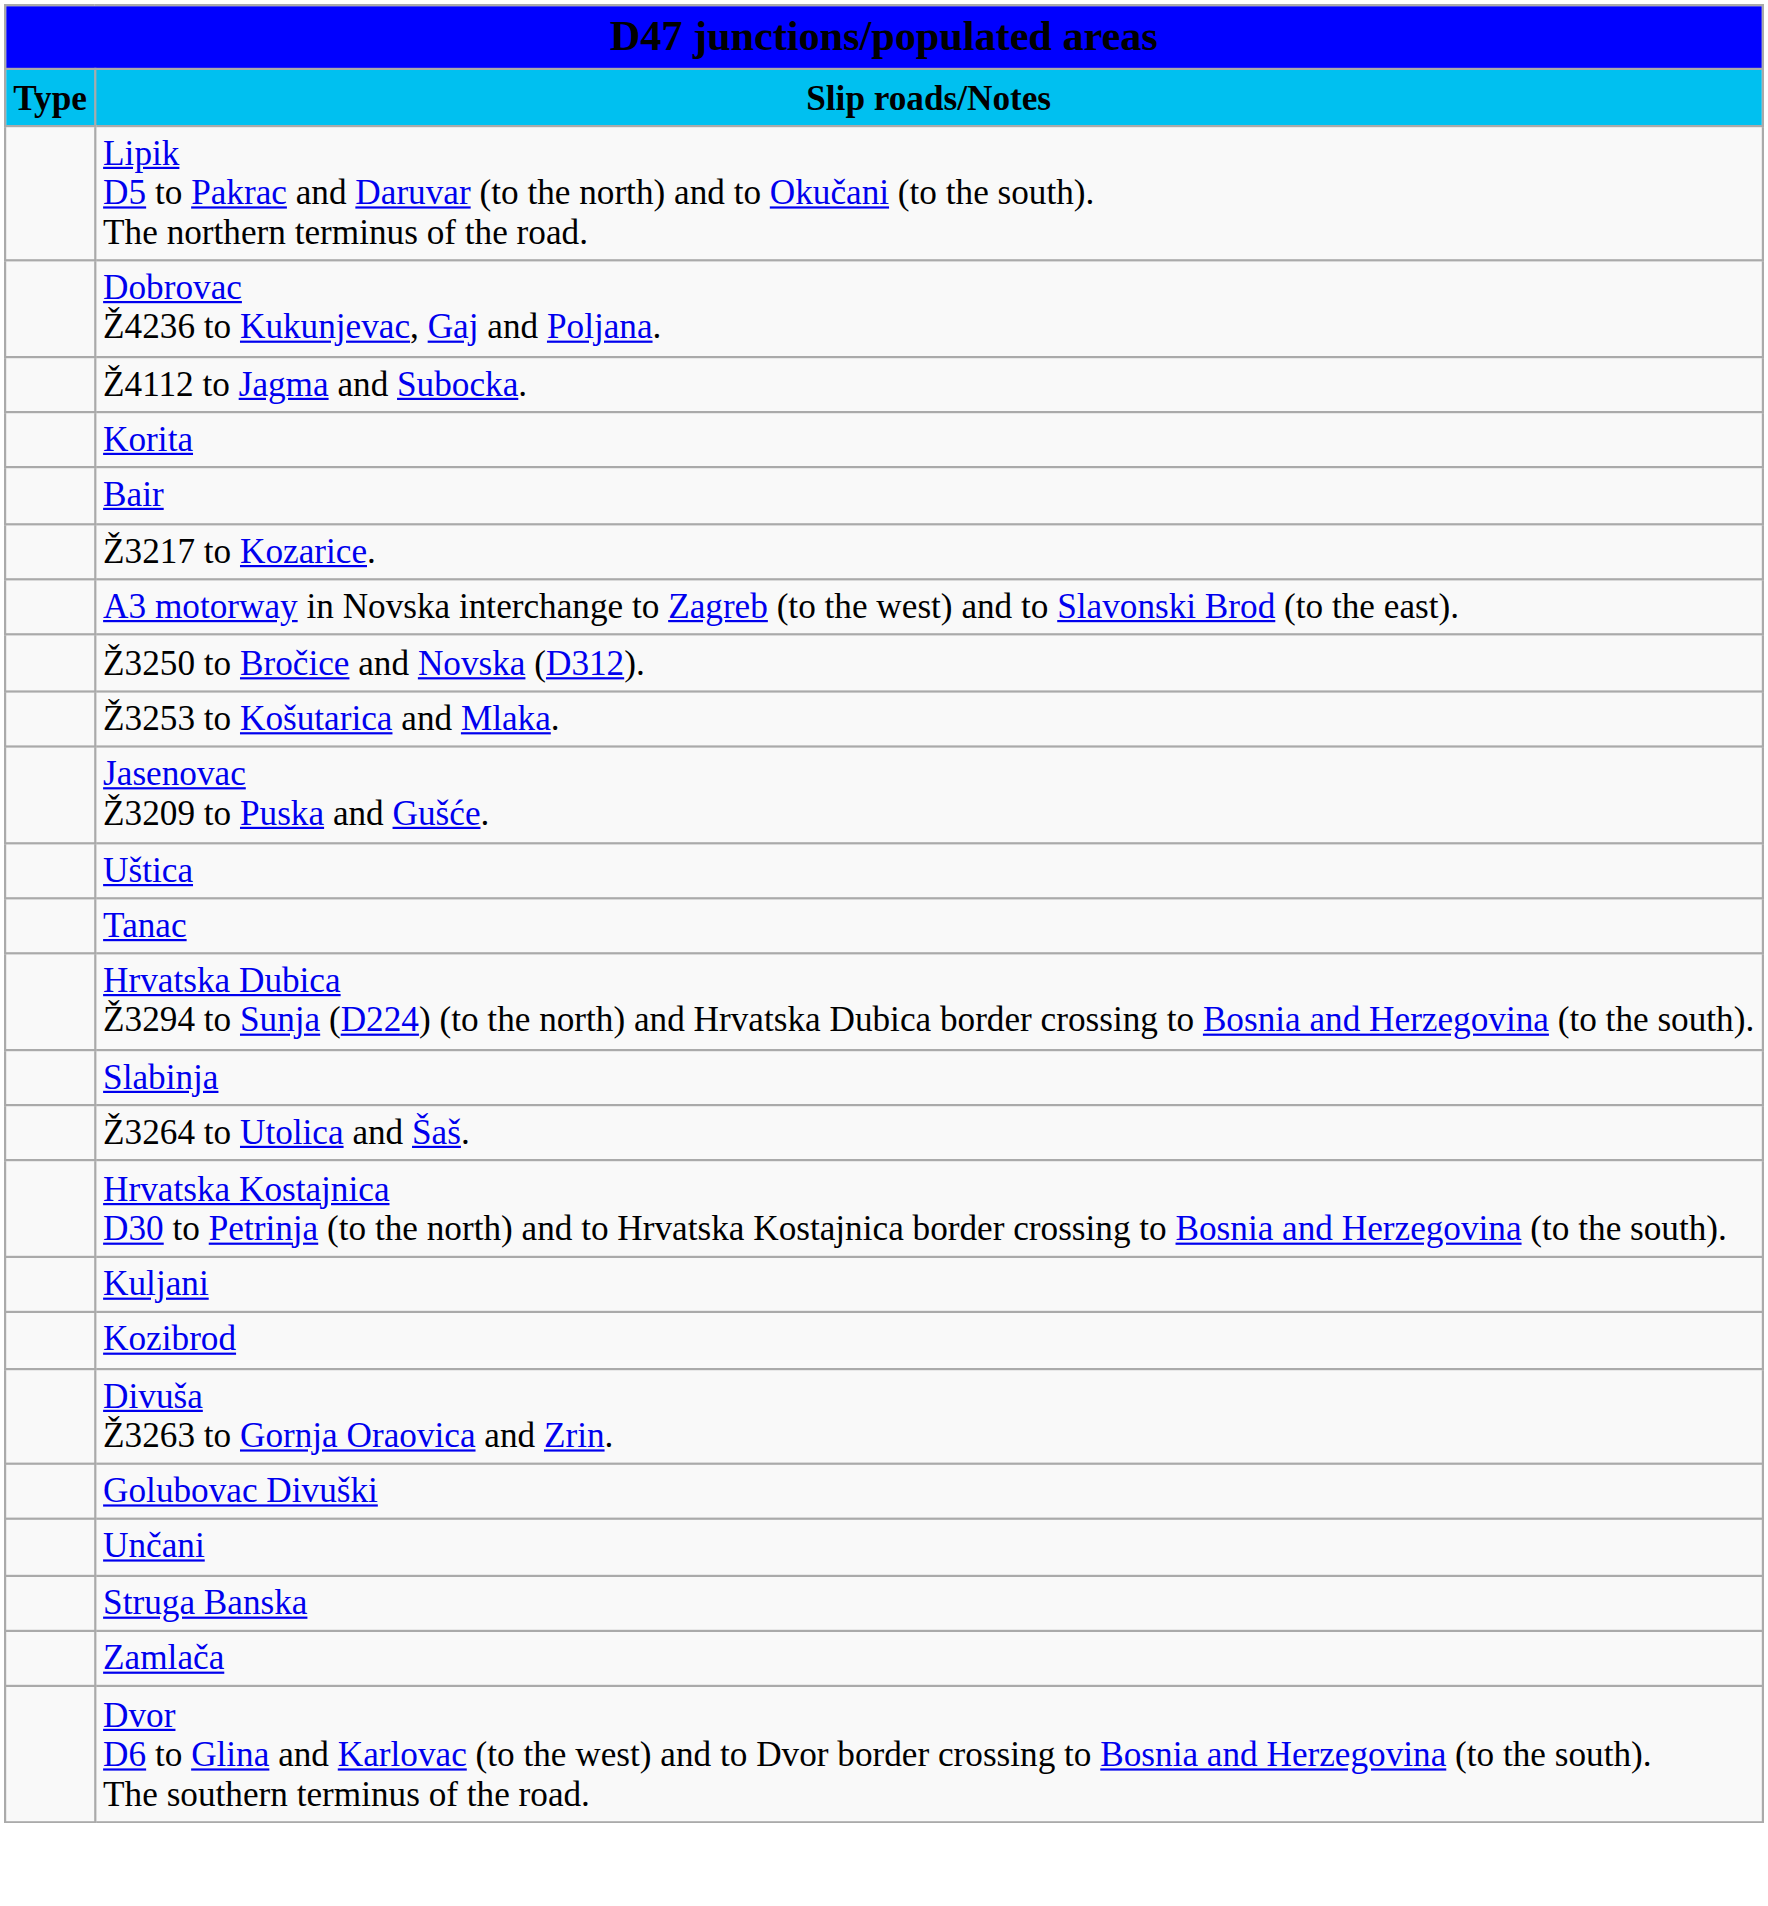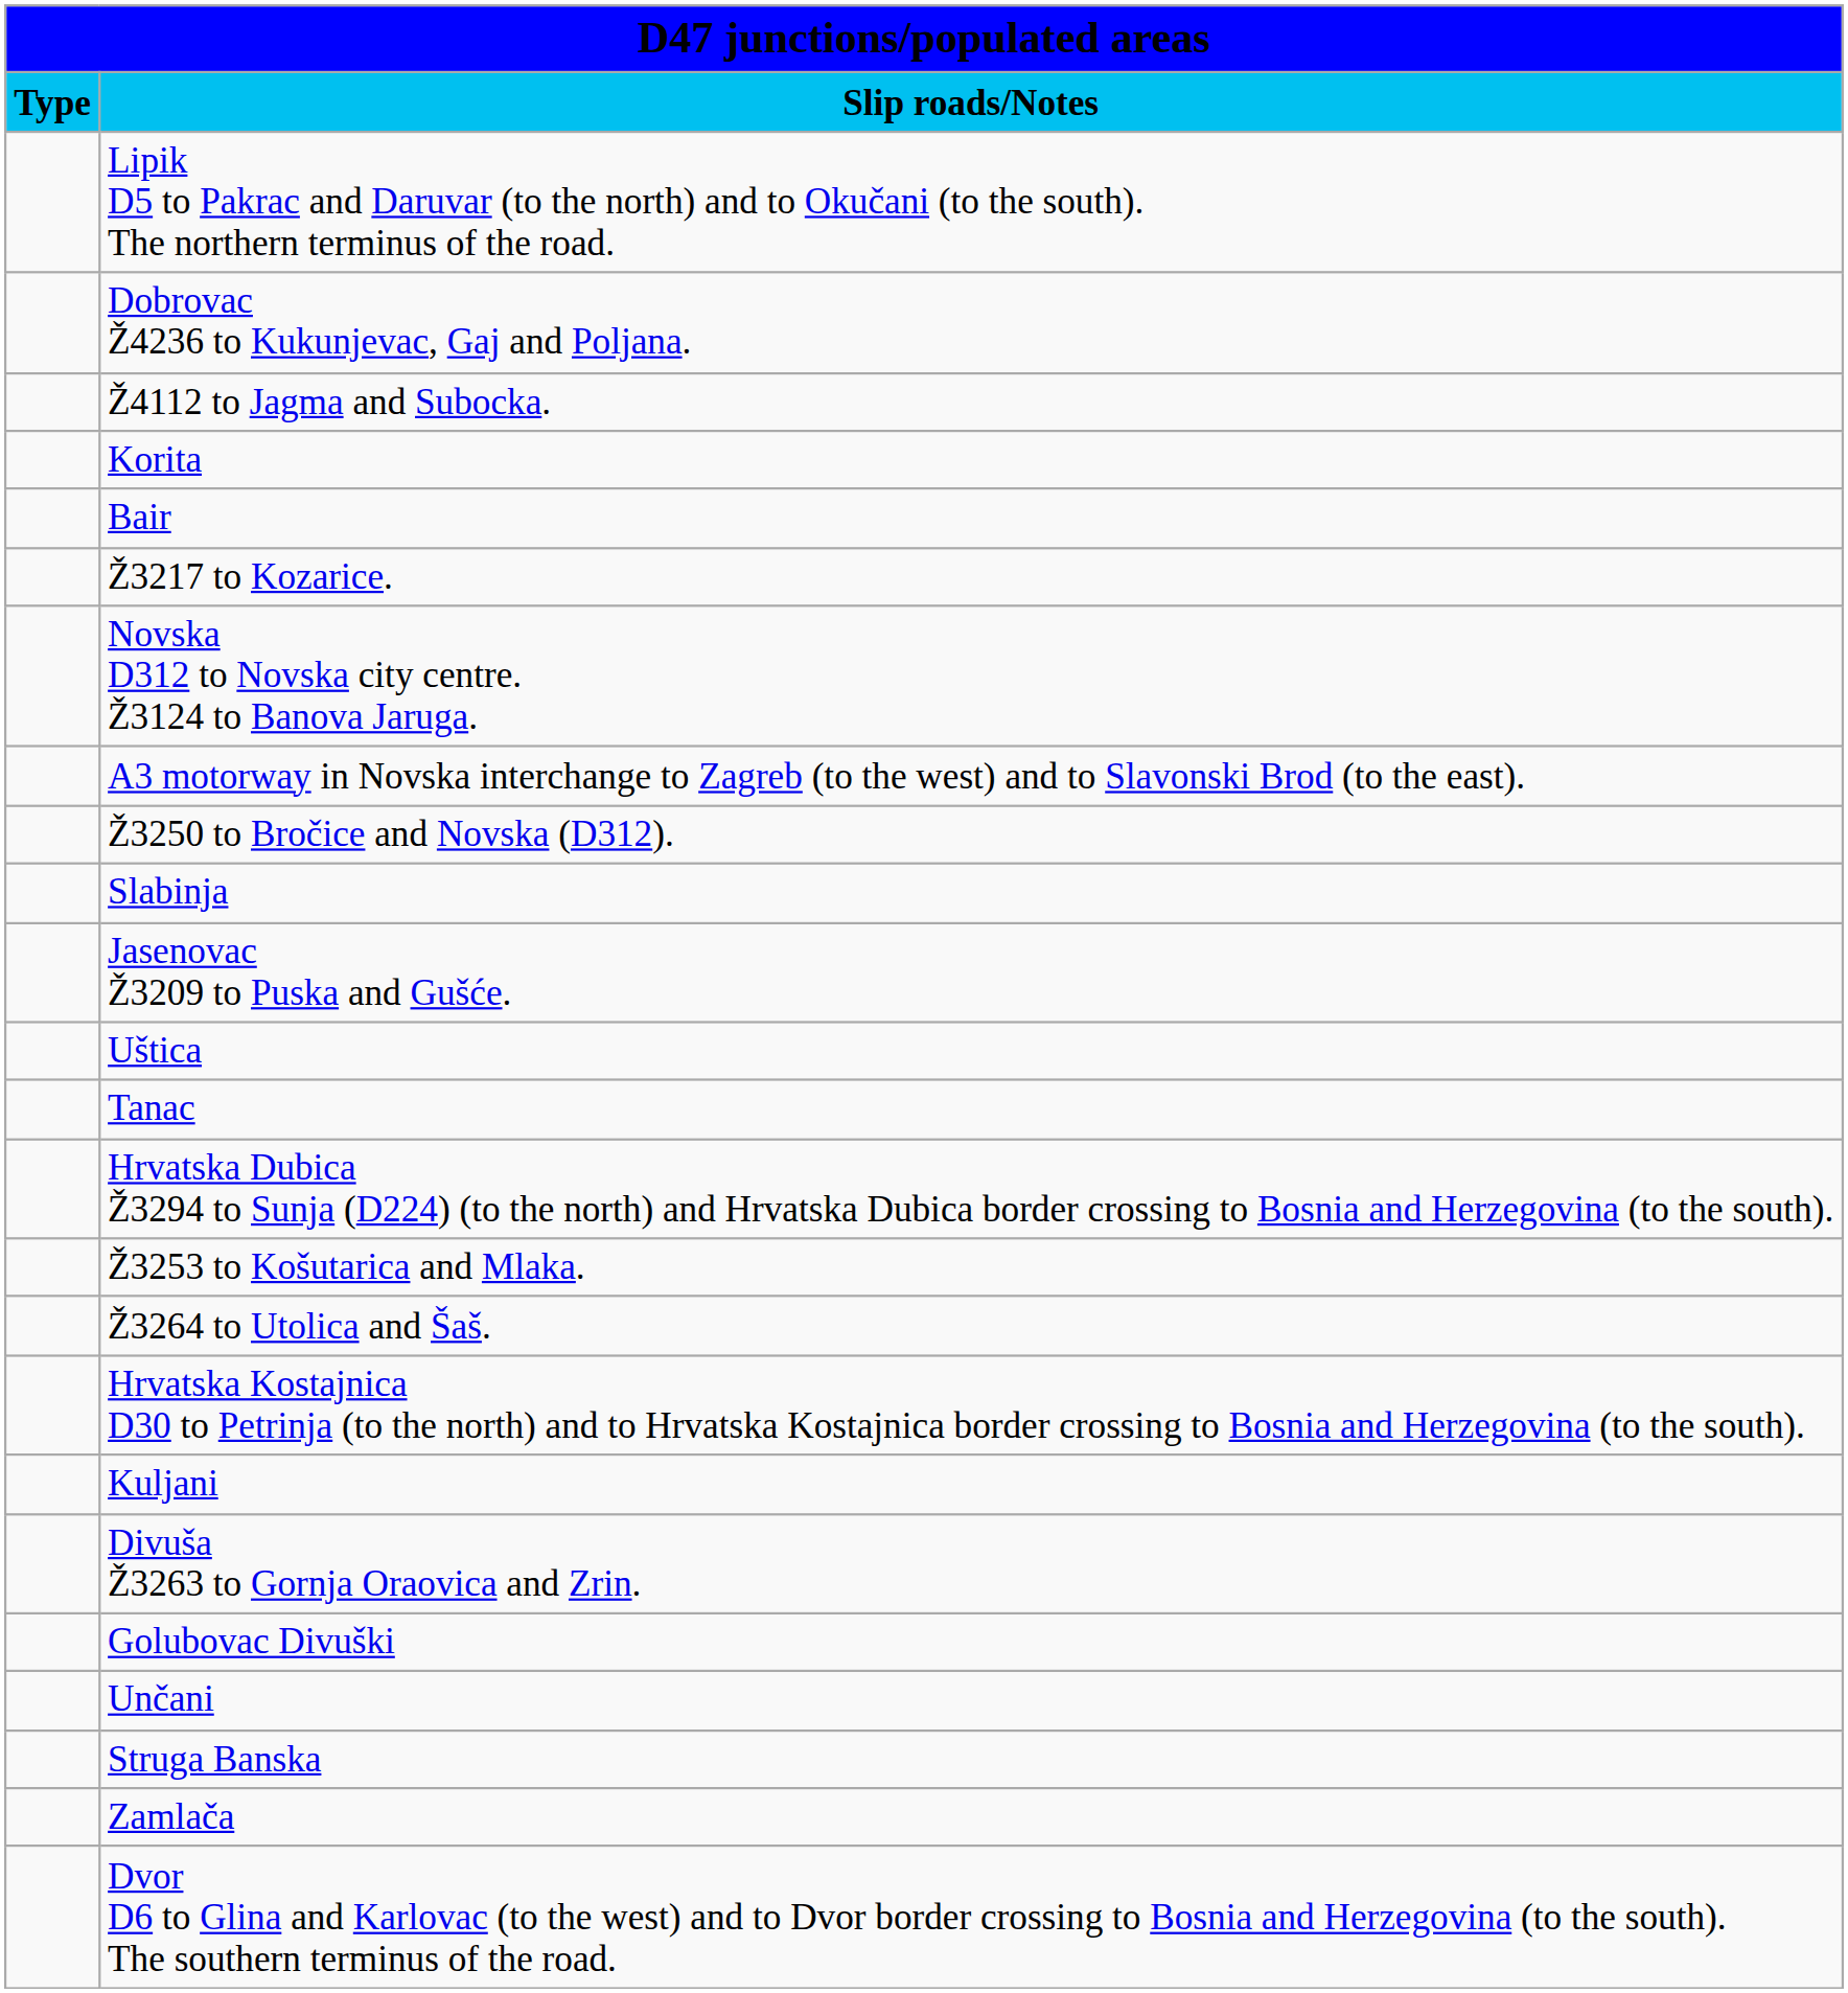+ row: Novska D312 to Novska city centre. Ž3124 to Banova Jaruga.
rows swapped: Ž3253 to Košutarica and Mlaka. <-> Slabinja
- row: Kozibrod
